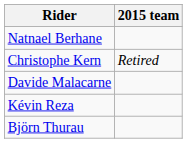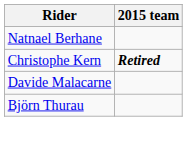Christophe Kern | 2015 team: normal -> bold
- row: Kévin Reza
